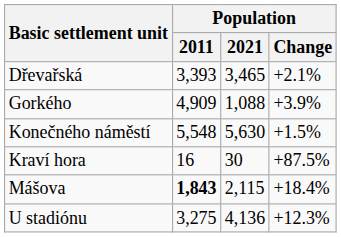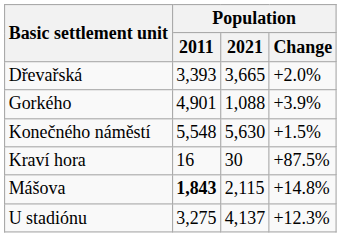Dřevařská | Population / 2021: 3,465 -> 3,665
Dřevařská | Population / Change: +2.1% -> +2.0%
Gorkého | Population / 2011: 4,909 -> 4,901
Mášova | Population / Change: +18.4% -> +14.8%
U stadiónu | Population / 2021: 4,136 -> 4,137
